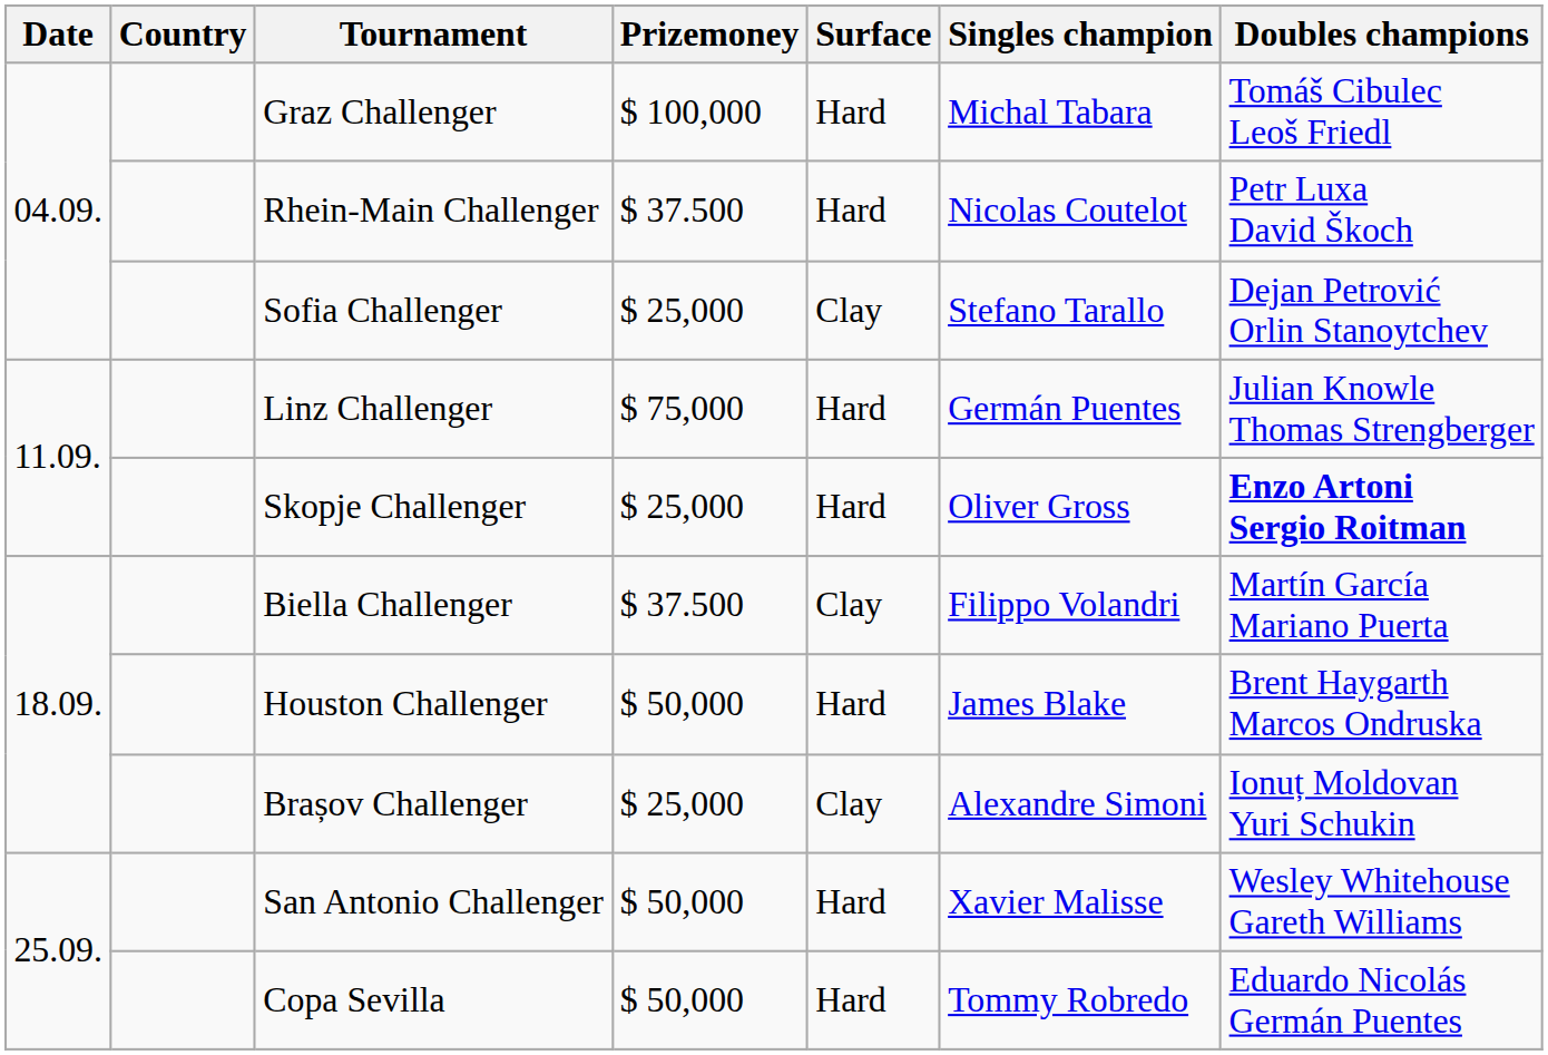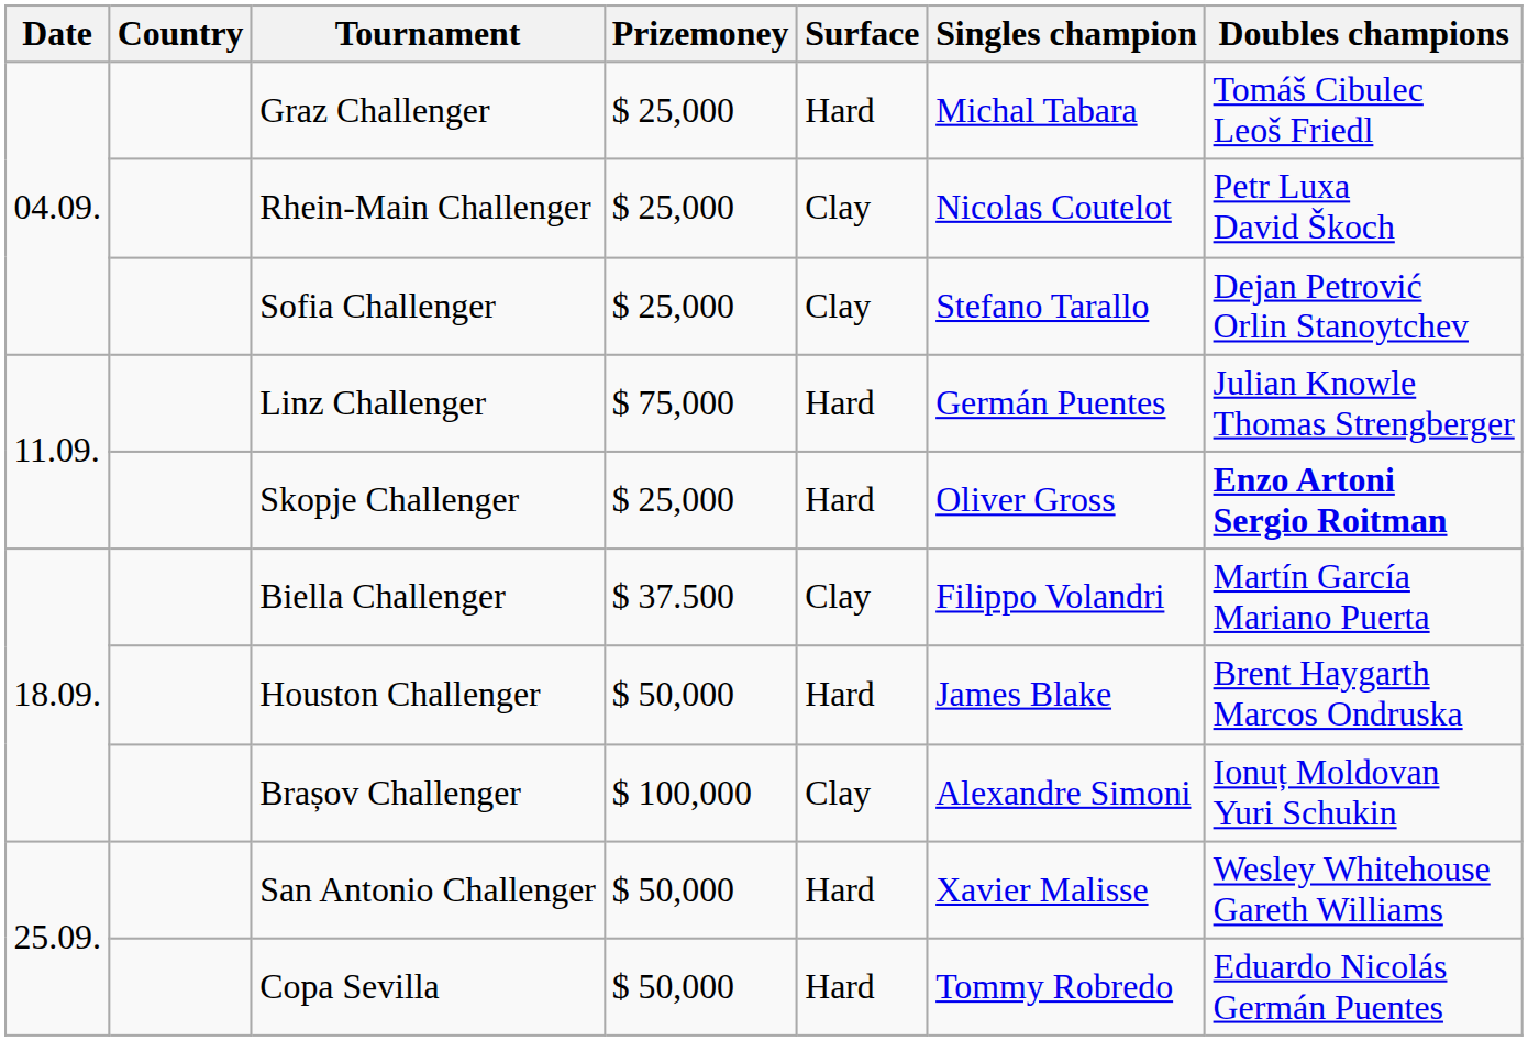Graz Challenger | Prizemoney: $ 100,000 -> $ 25,000
Rhein-Main Challenger | Prizemoney: $ 37.500 -> $ 25,000
Rhein-Main Challenger | Surface: Hard -> Clay
Brașov Challenger | Prizemoney: $ 25,000 -> $ 100,000
